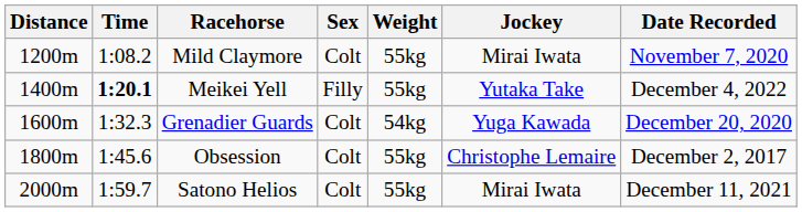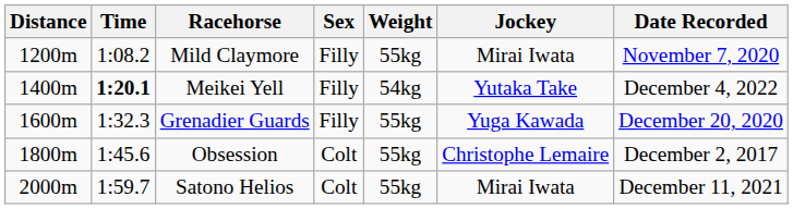Mild Claymore | Sex: Colt -> Filly
Meikei Yell | Weight: 55kg -> 54kg
Grenadier Guards | Sex: Colt -> Filly
Grenadier Guards | Weight: 54kg -> 55kg
